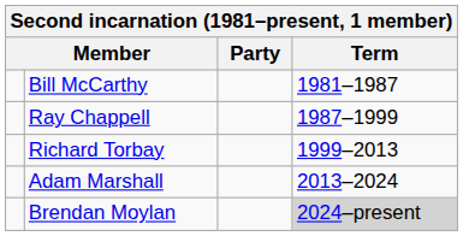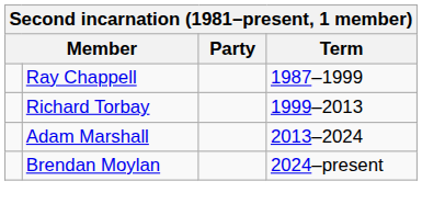- row: Bill McCarthy | 1981–1987
Brendan Moylan | Term: lightgrey background -> no background
